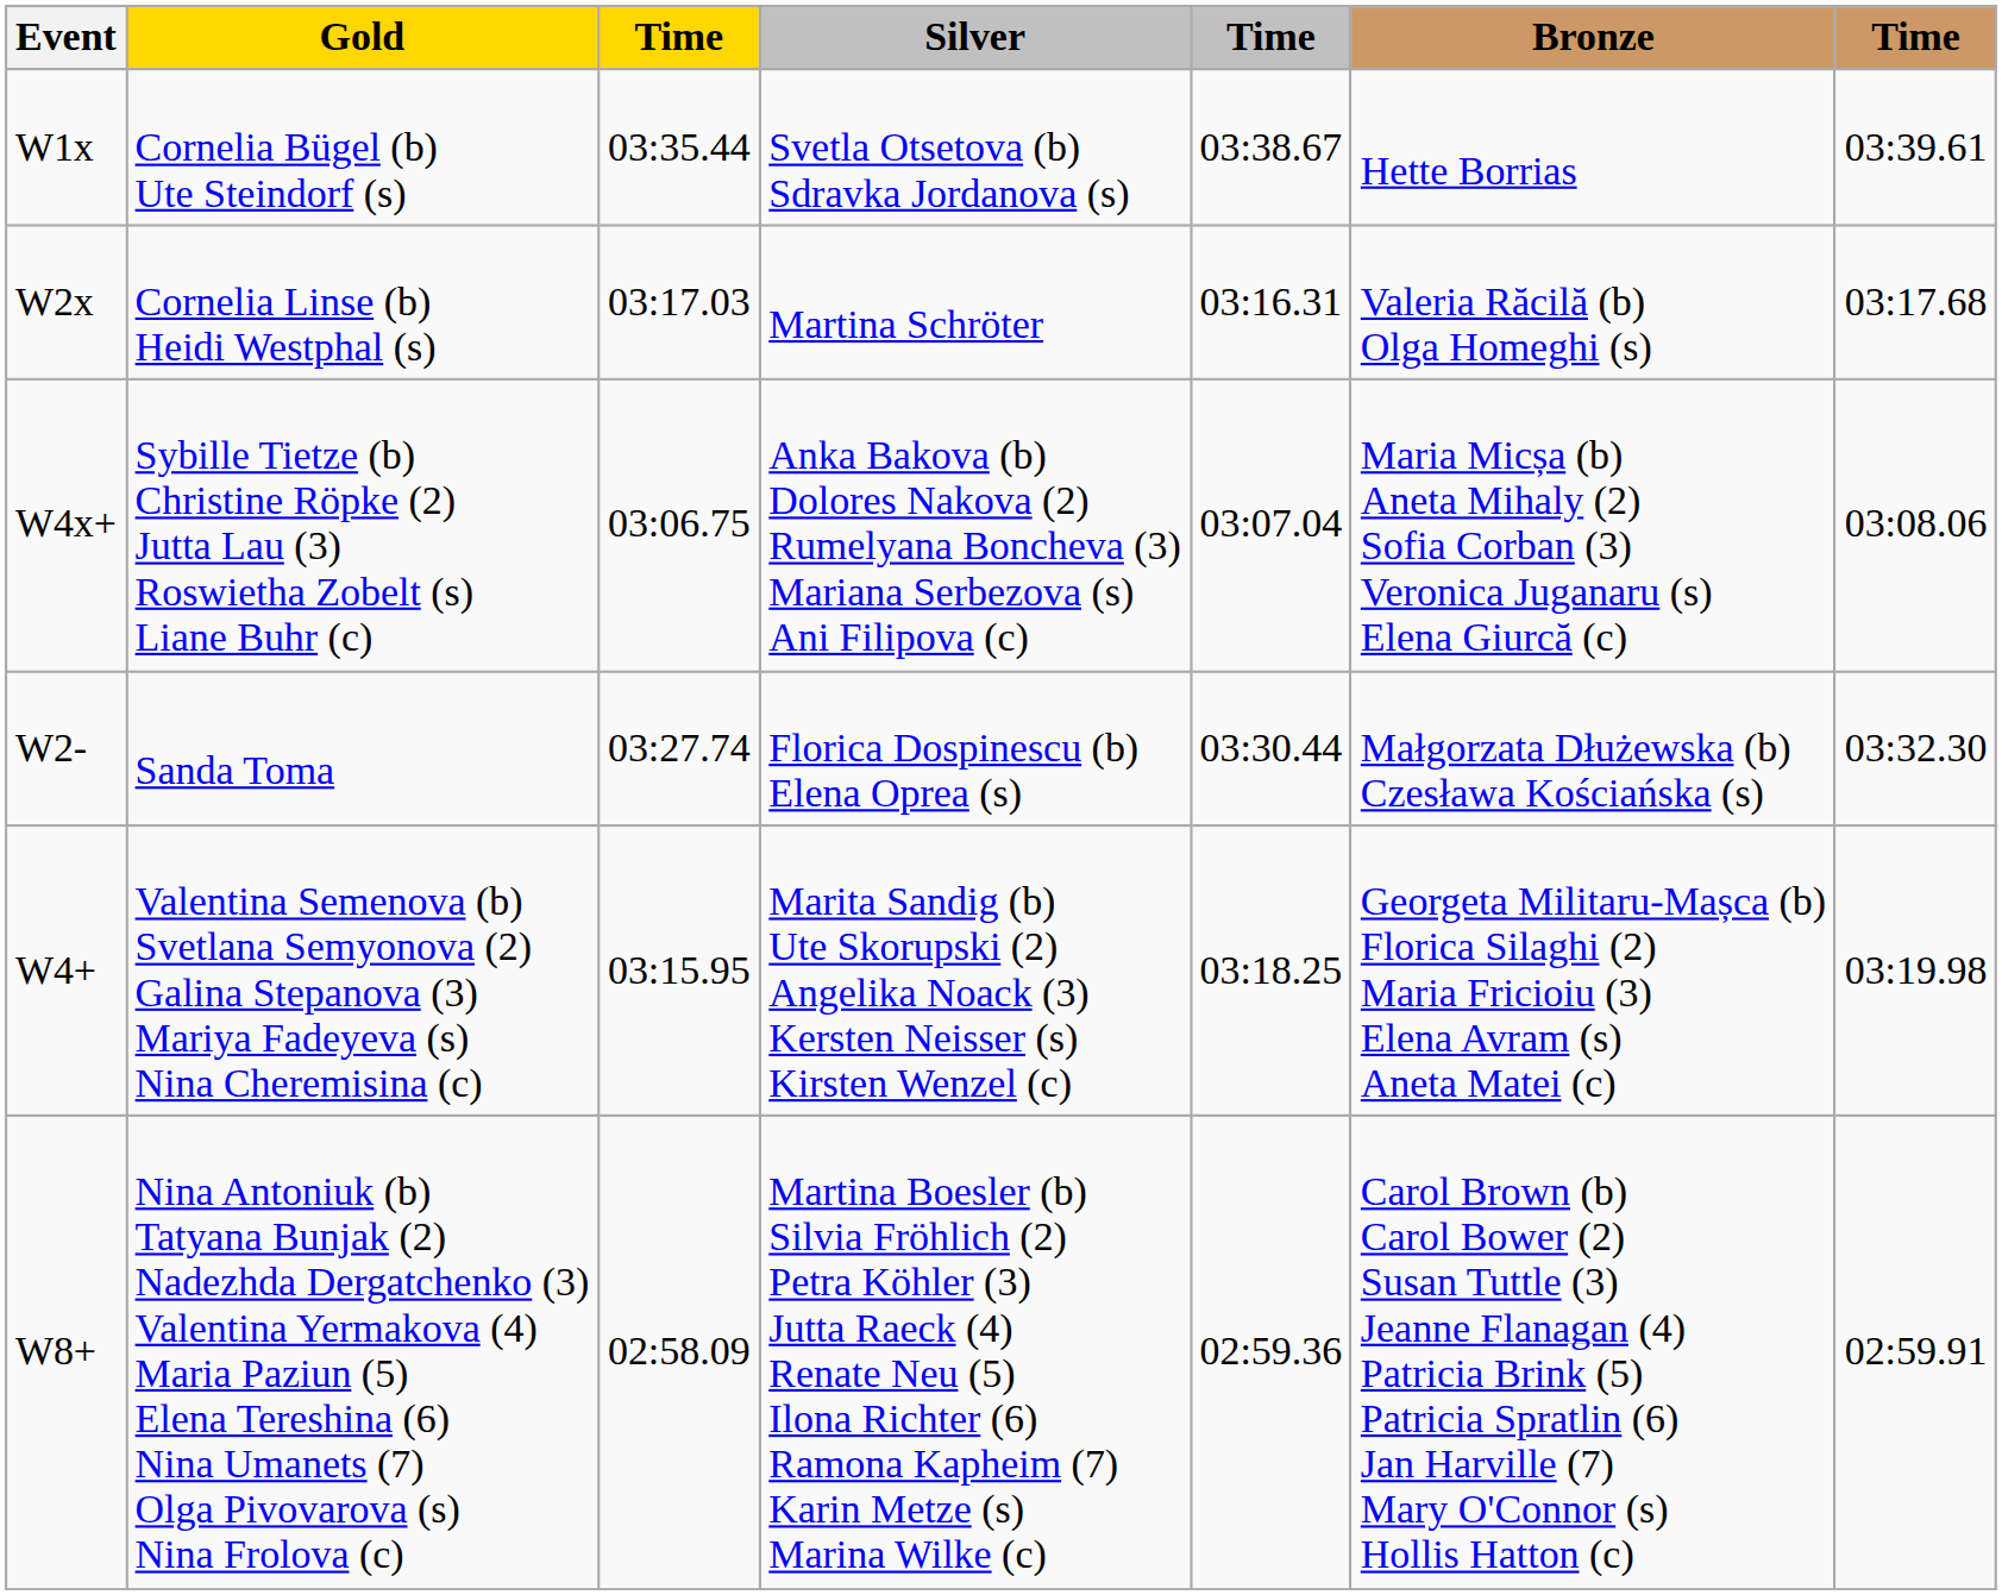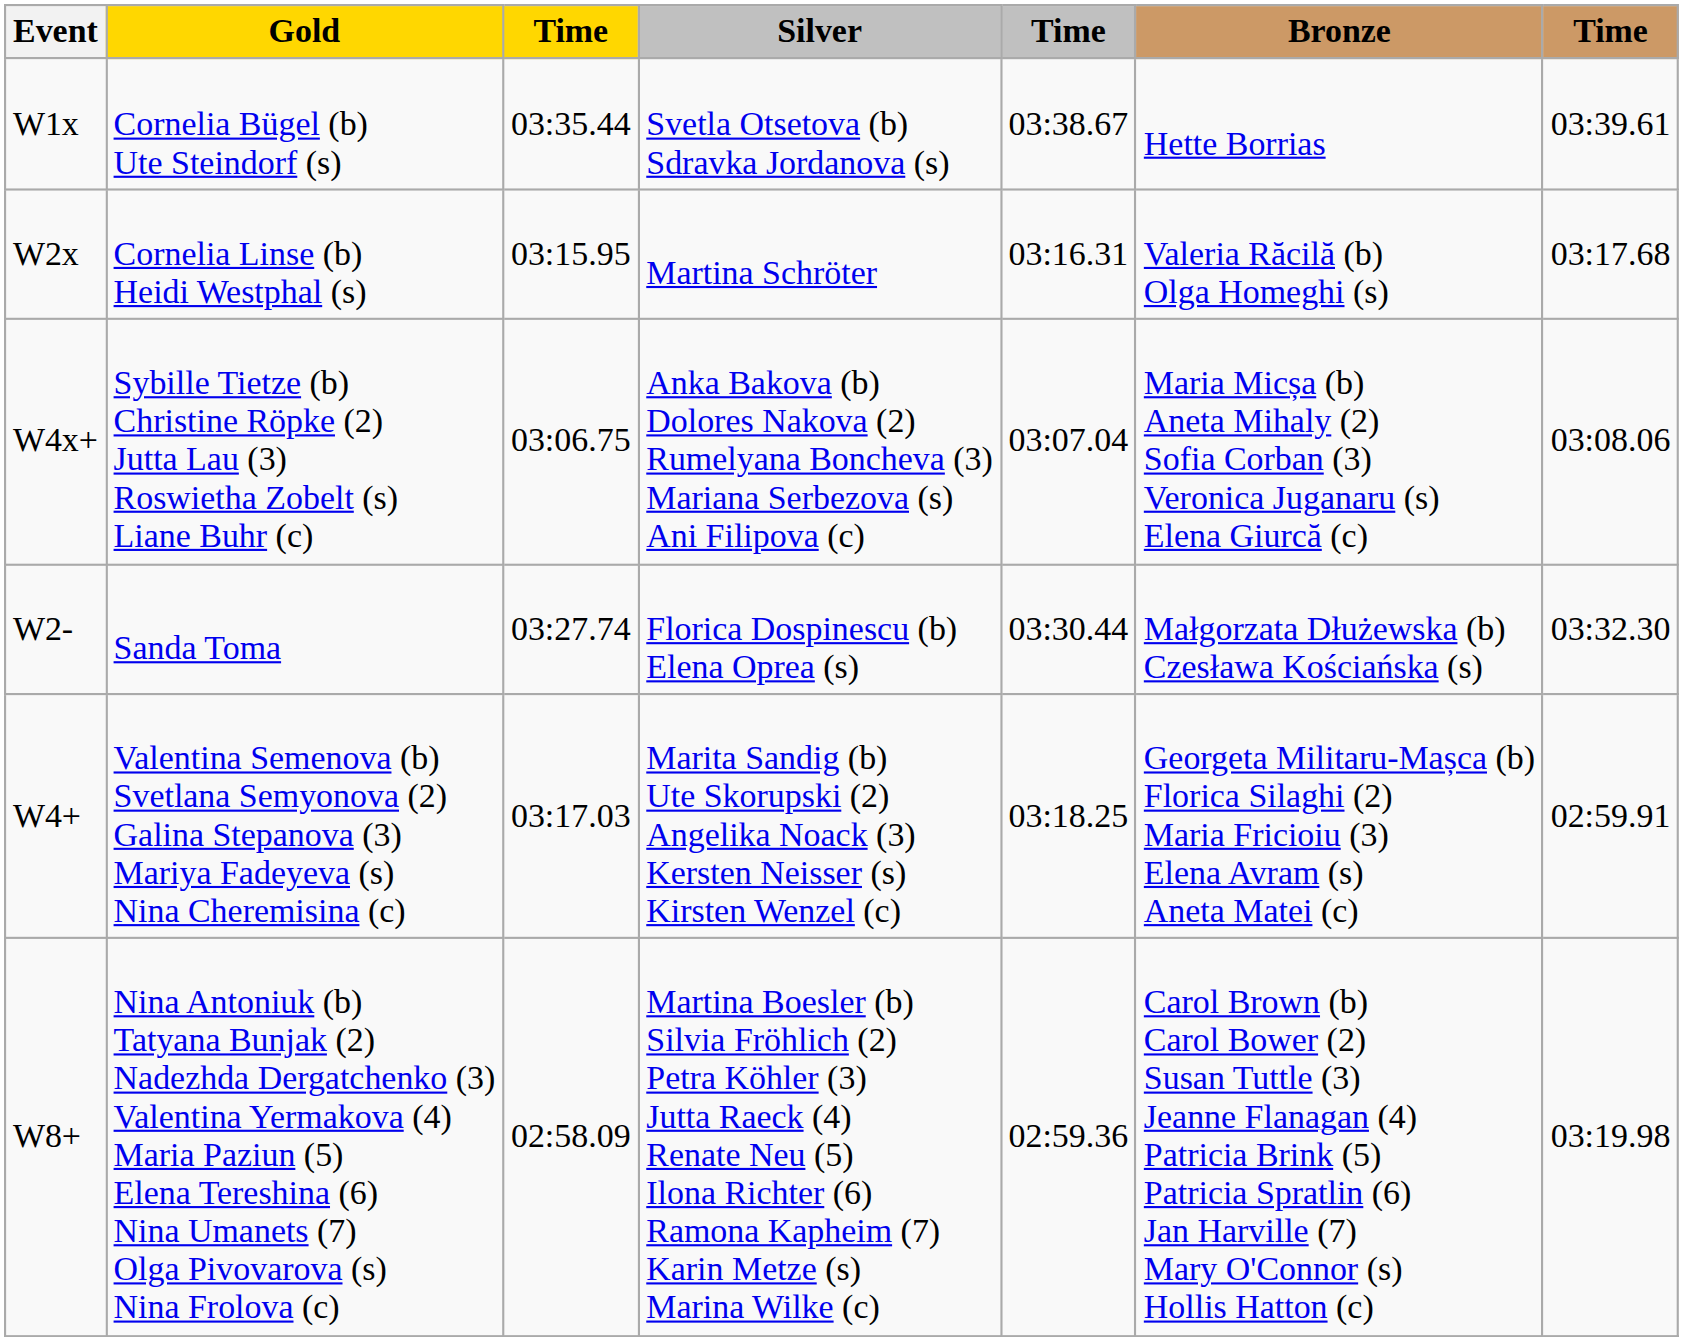W2x | column 3: 03:17.03 -> 03:15.95
W4+ | column 3: 03:15.95 -> 03:17.03
W4+ | column 7: 03:19.98 -> 02:59.91
W8+ | column 7: 02:59.91 -> 03:19.98
